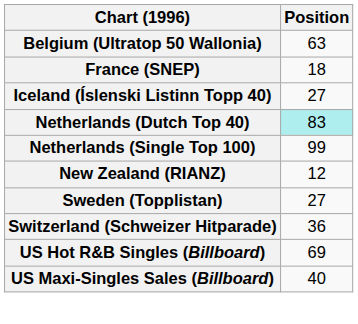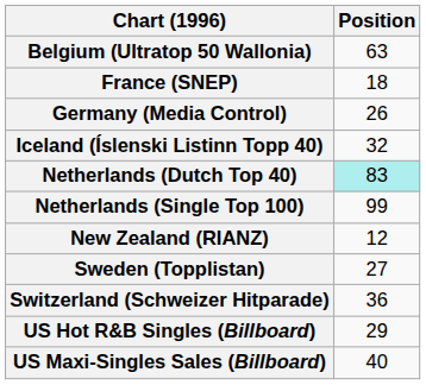+ row: Germany (Media Control) | 26
Iceland (Íslenski Listinn Topp 40) | Position: 27 -> 32
US Hot R&B Singles (Billboard) | Position: 69 -> 29
